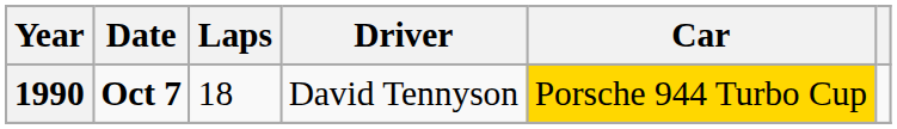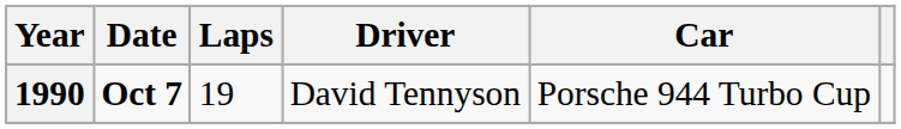1990 | Laps: 18 -> 19
1990 | Car: gold background -> no background
